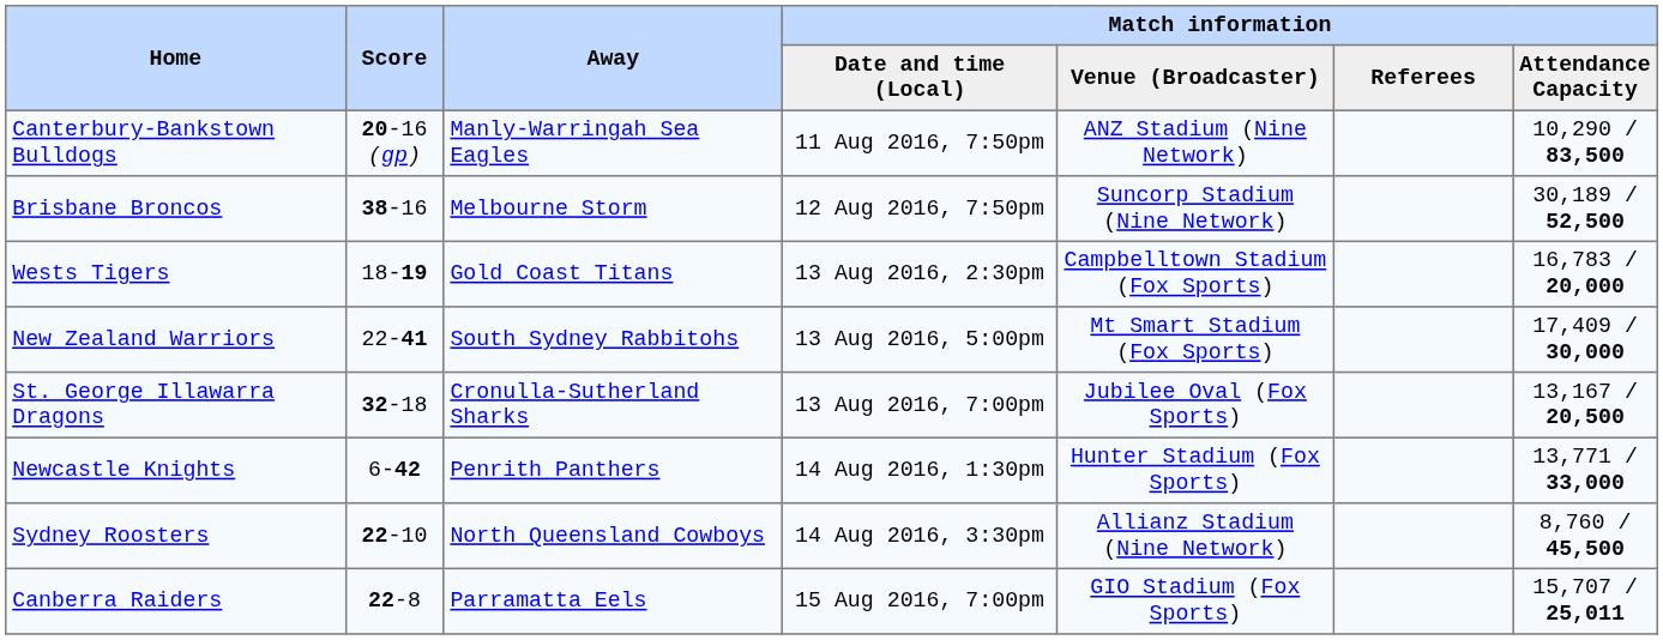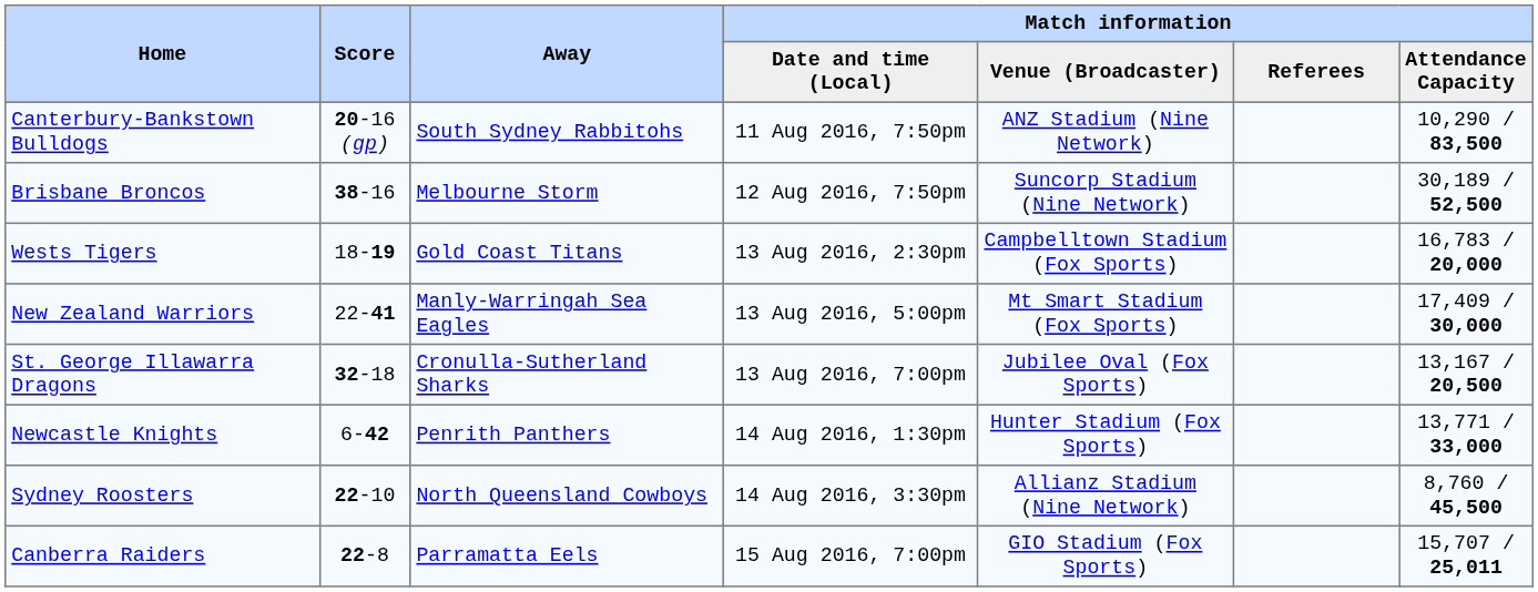Canterbury-Bankstown Bulldogs | Away: Manly-Warringah Sea Eagles -> South Sydney Rabbitohs
New Zealand Warriors | Away: South Sydney Rabbitohs -> Manly-Warringah Sea Eagles
